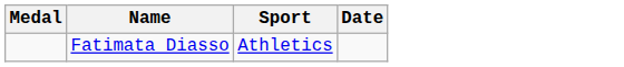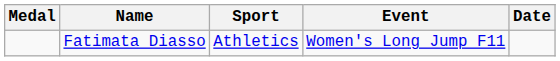+ column: Event | Women's Long Jump F11
